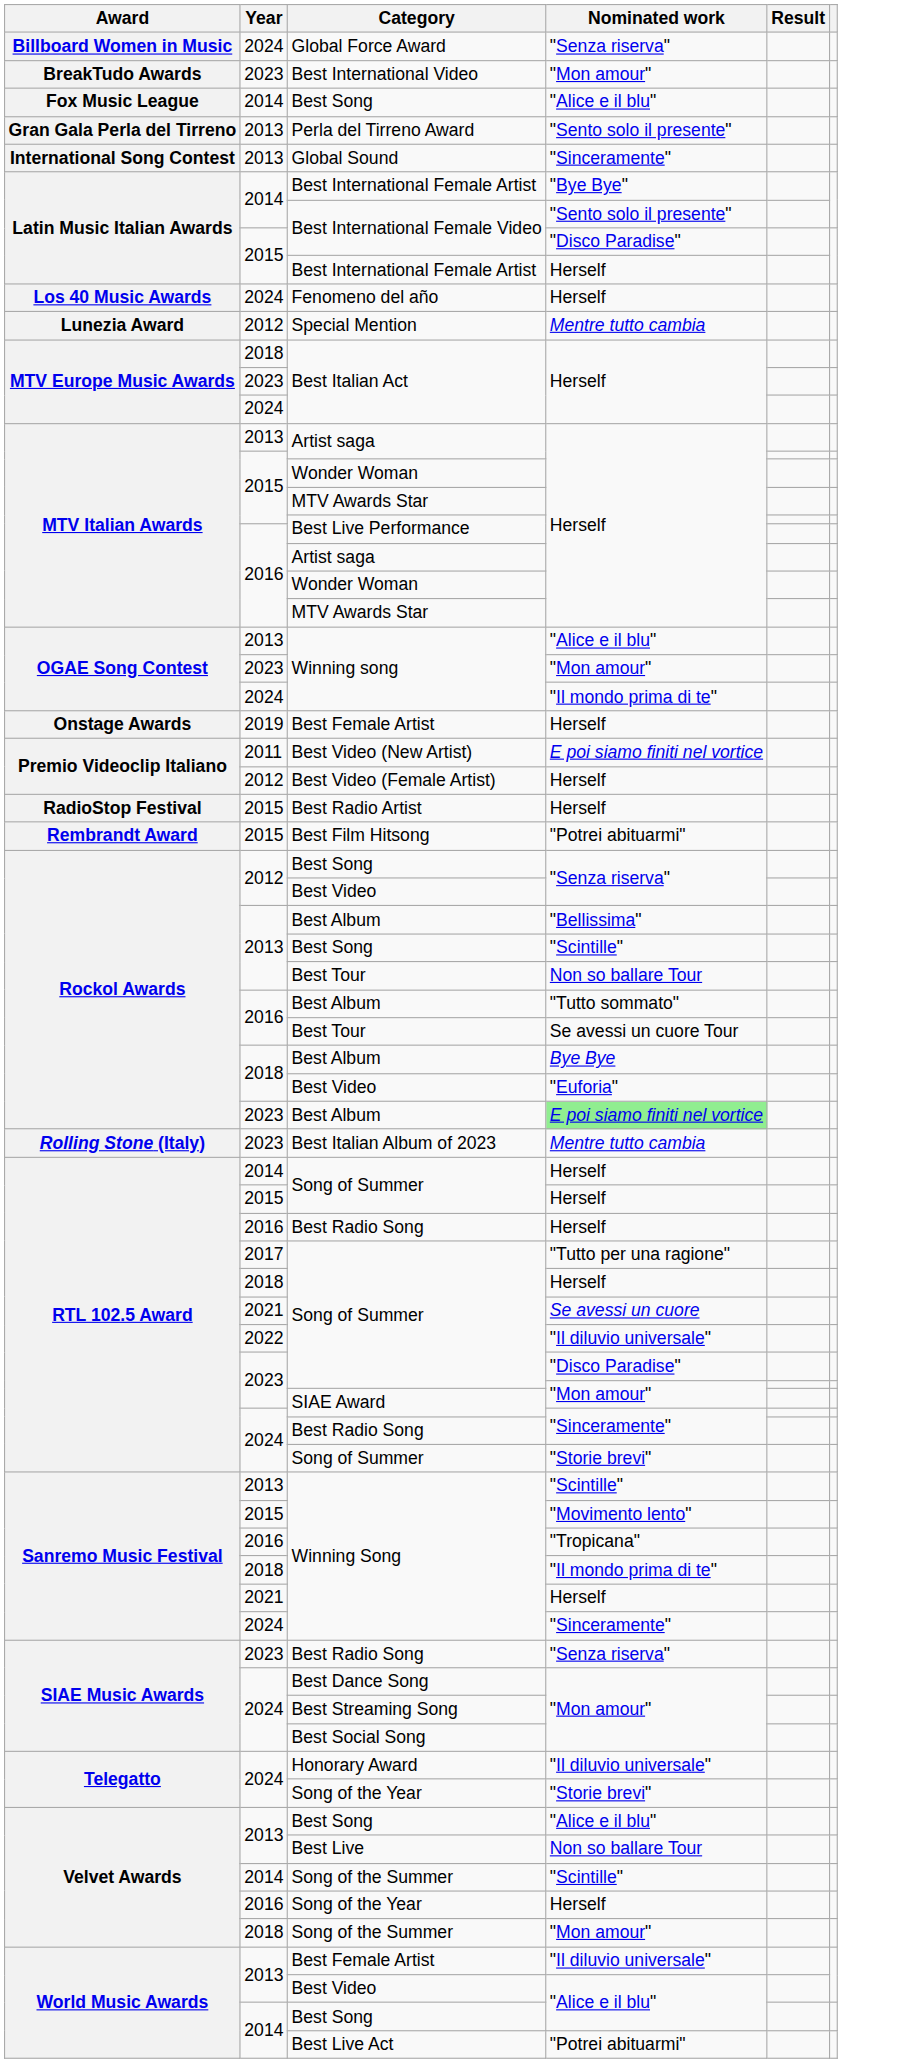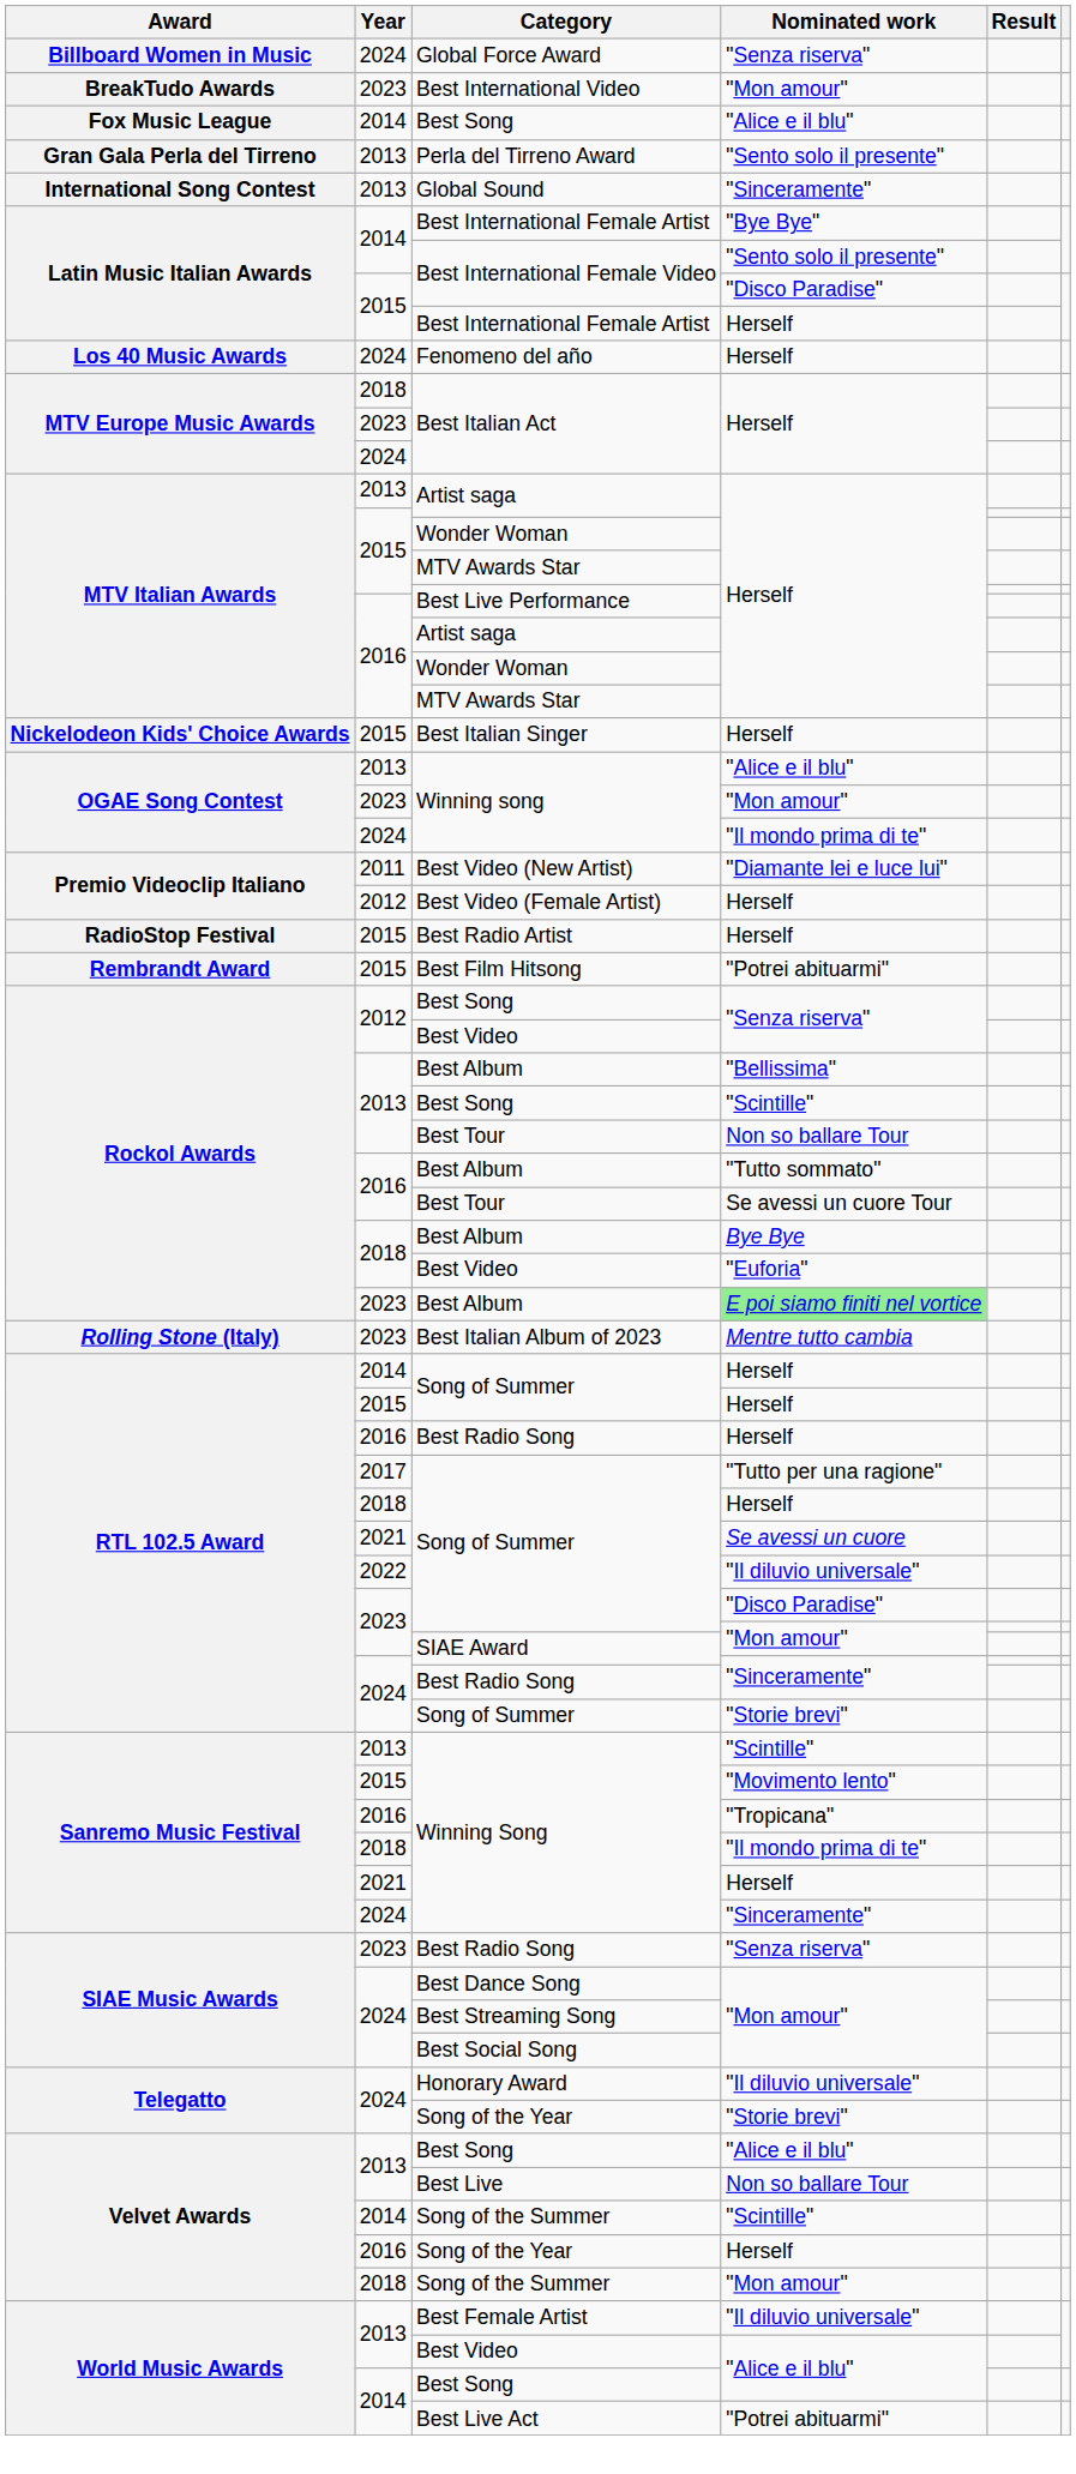- row: Lunezia Award | 2012 | Special Mention | Mentre tutto cambia
+ row: Nickelodeon Kids' Choice Awards | 2015 | Best Italian Singer | Herself
- row: Onstage Awards | 2019 | Best Female Artist | Herself
Best Video (New Artist) | Nominated work: E poi siamo finiti nel vortice -> "Diamante lei e luce lui"
